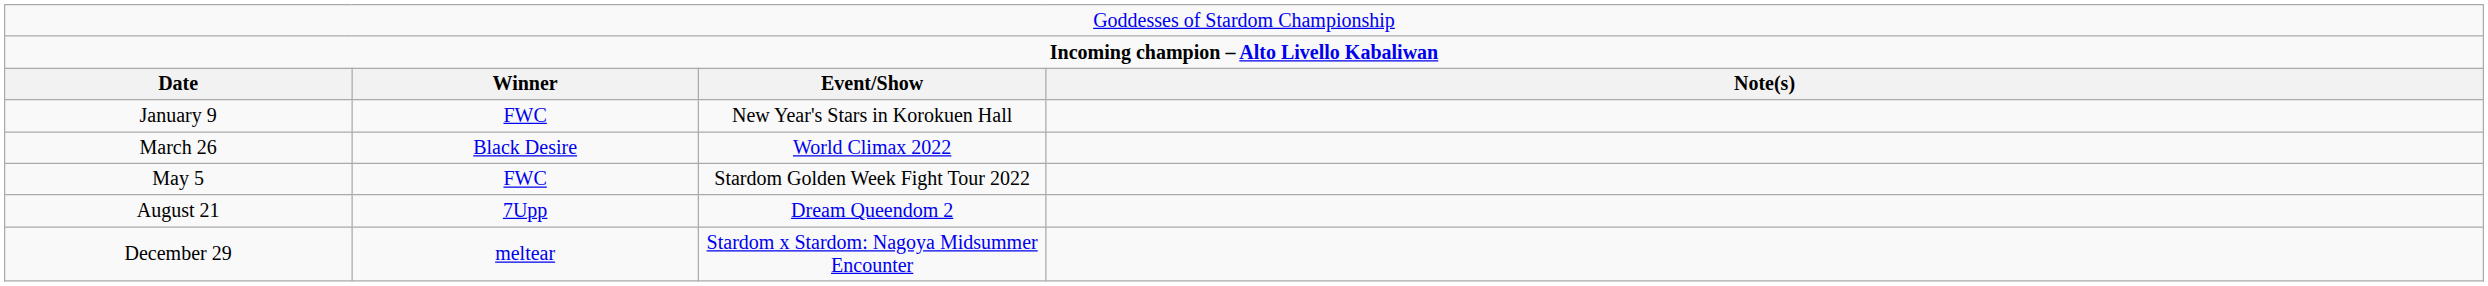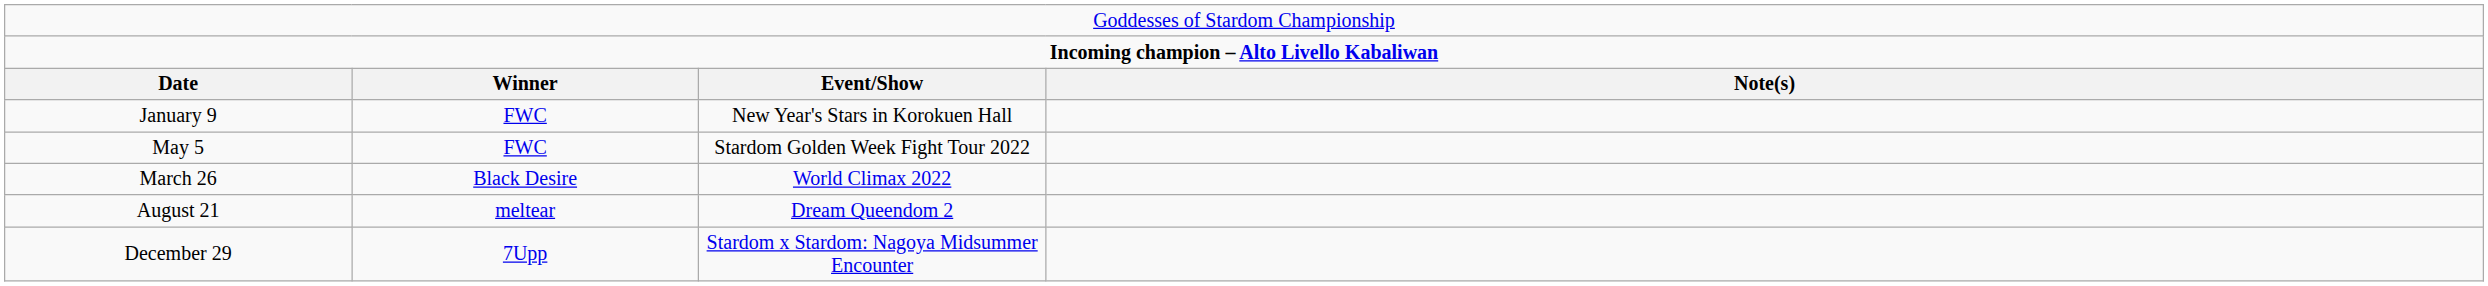rows swapped: March 26 <-> May 5
August 21 | column 2: 7Upp -> meltear
December 29 | column 2: meltear -> 7Upp
